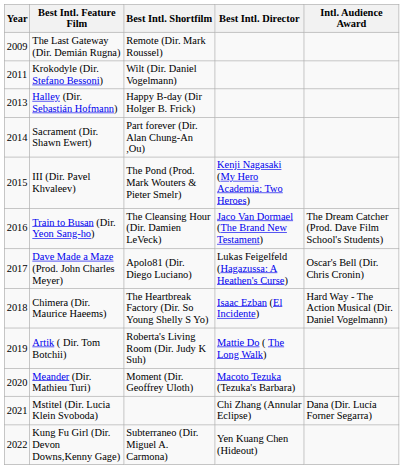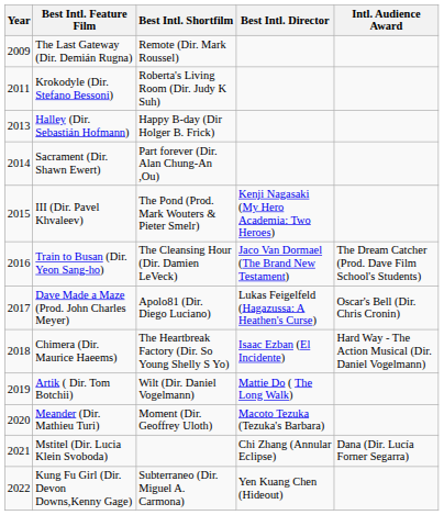Krokodyle (Dir. Stefano Bessoni) | Best Intl. Shortfilm: Wilt (Dir. Daniel Vogelmann) -> Roberta's Living Room (Dir. Judy K Suh)
Artik ( Dir. Tom Botchii) | Best Intl. Shortfilm: Roberta's Living Room (Dir. Judy K Suh) -> Wilt (Dir. Daniel Vogelmann)
